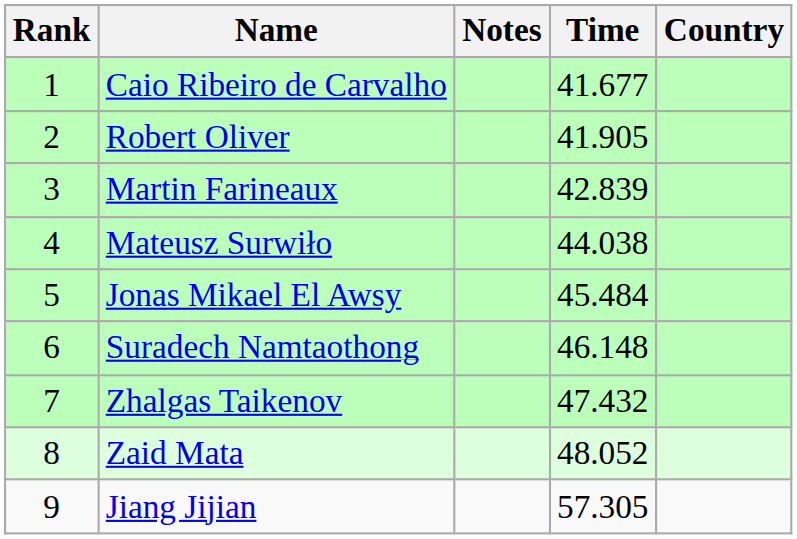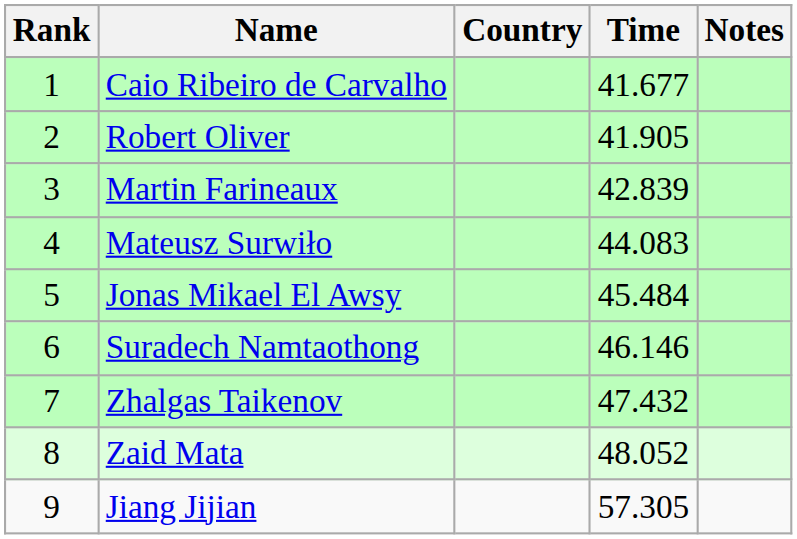columns swapped: Country <-> Notes
Mateusz Surwiło | Time: 44.038 -> 44.083
Suradech Namtaothong | Time: 46.148 -> 46.146
